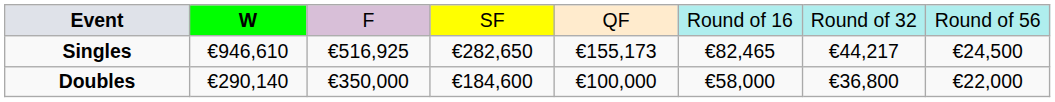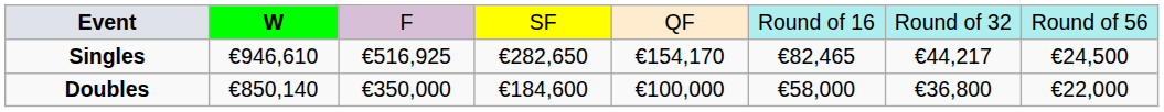Singles | column 5: €155,173 -> €154,170
Doubles | column 2: €290,140 -> €850,140
